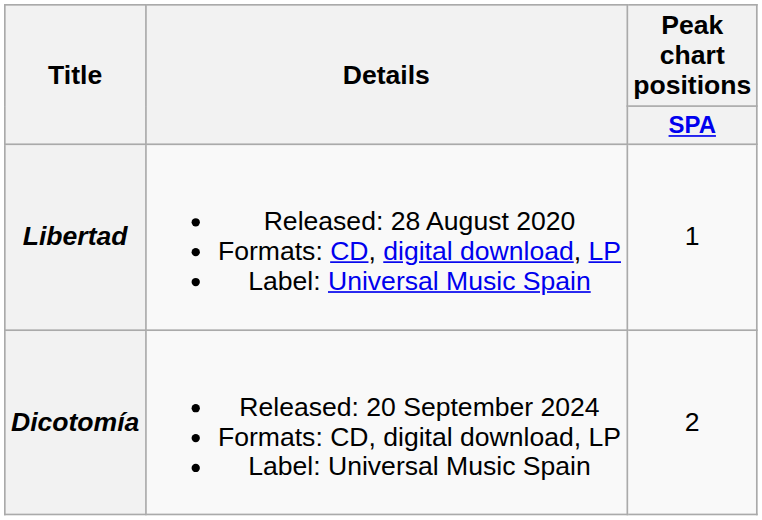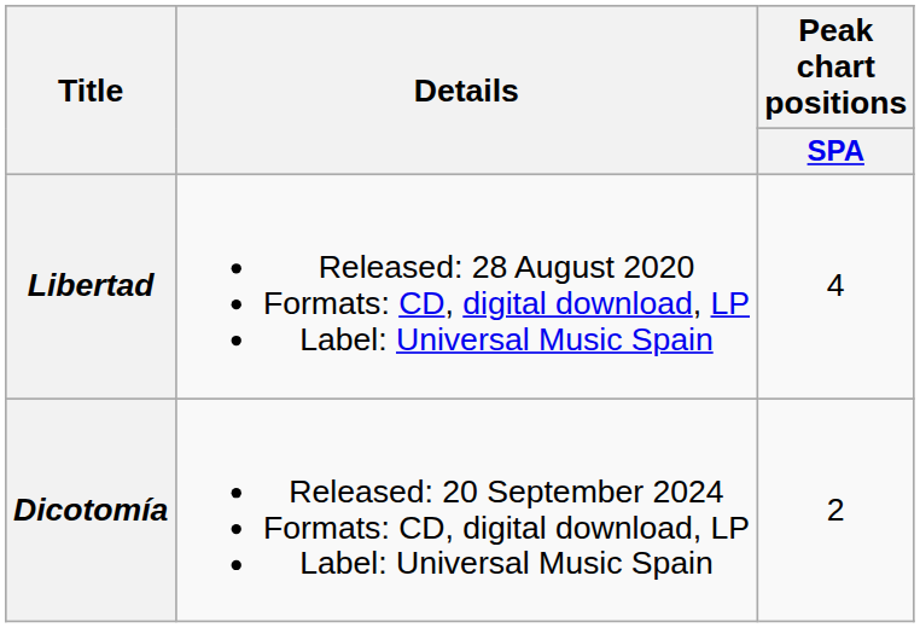Libertad | Peak chart positions / SPA: 1 -> 4
